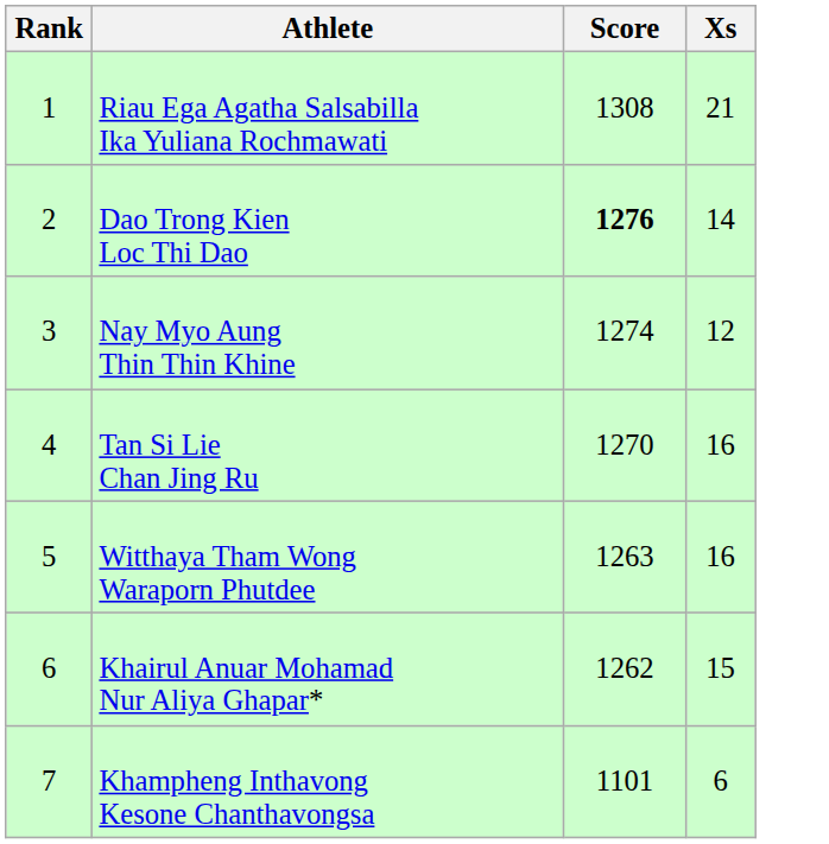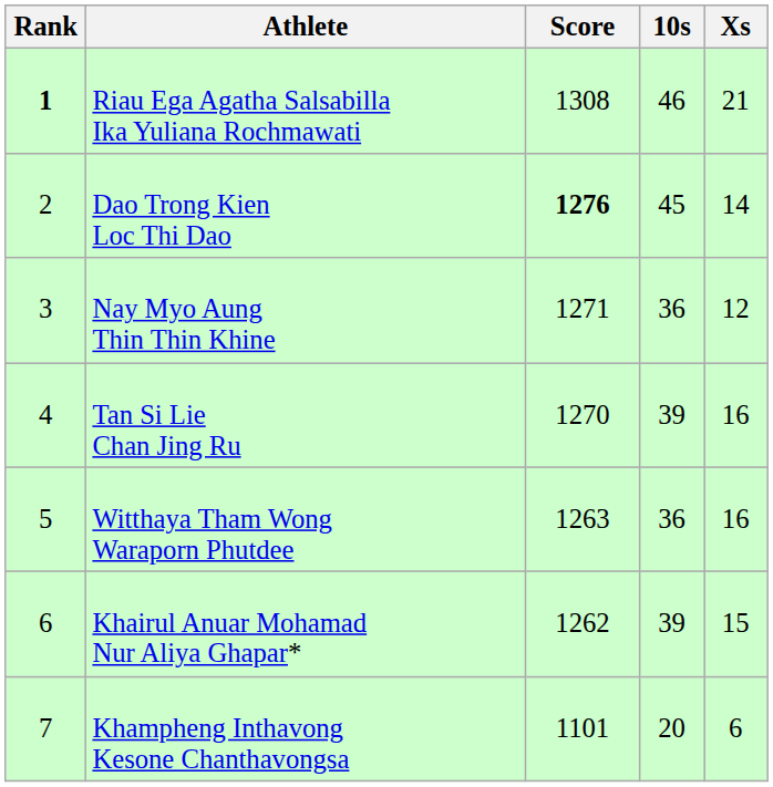+ column: 10s | 46 | 45 | 36 | 39 | 36 | 39 | 20
Riau Ega Agatha Salsabilla Ika Yuliana Rochmawati | Rank: normal -> bold
Nay Myo Aung Thin Thin Khine | Score: 1274 -> 1271
